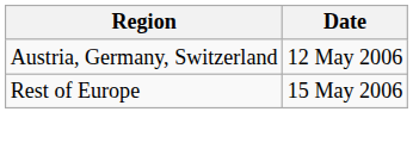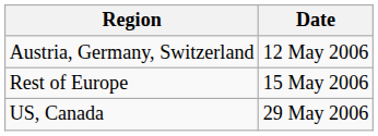+ row: US, Canada | 29 May 2006
